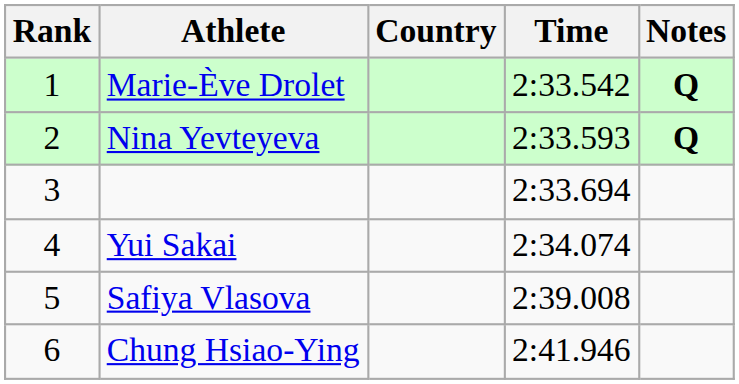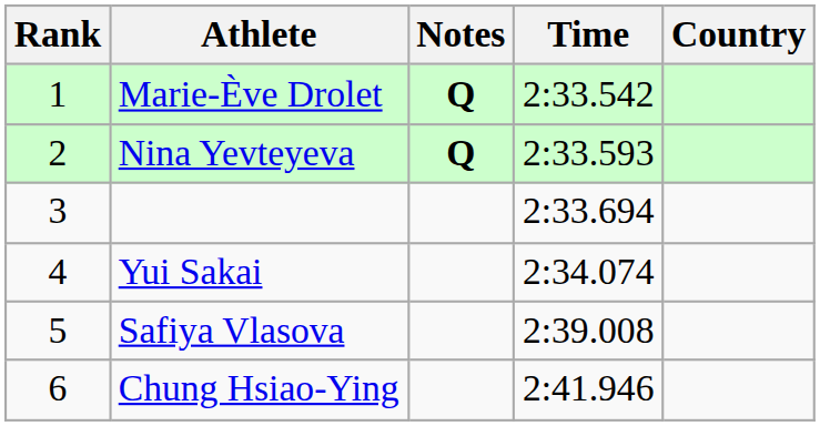columns swapped: Country <-> Notes
